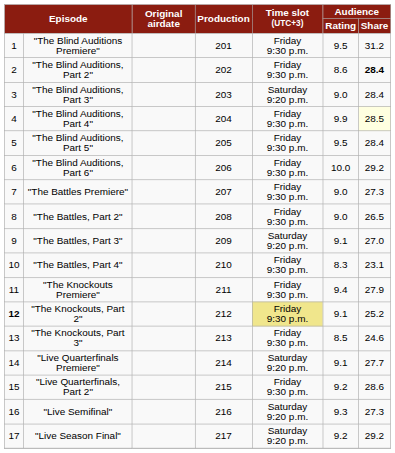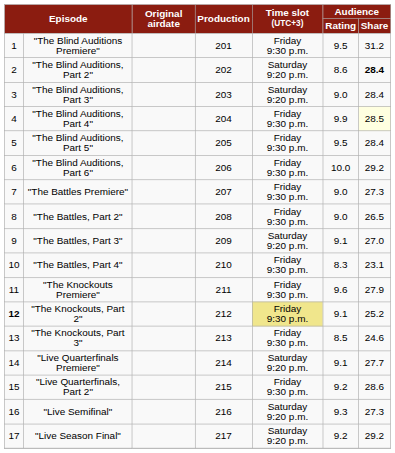"The Blind Auditions, Part 2" | Time slot (UTC+3): Friday 9:30 p.m. -> Saturday 9:20 p.m.
"The Knockouts Premiere" | Audience / Rating: 9.4 -> 9.6
